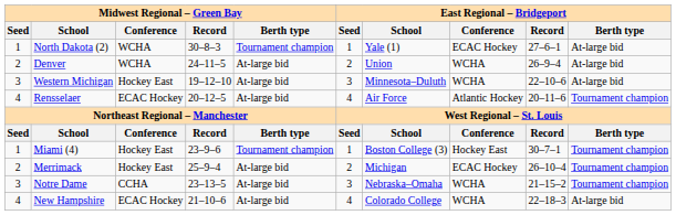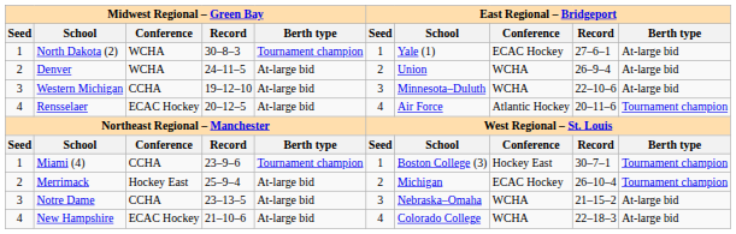Western Michigan | Midwest Regional – Green Bay / Conference: Hockey East -> CCHA
Miami (4) | Midwest Regional – Green Bay / Conference: Hockey East -> CCHA
Notre Dame | East Regional – Bridgeport / Berth type: Tournament champion -> At-large bid
